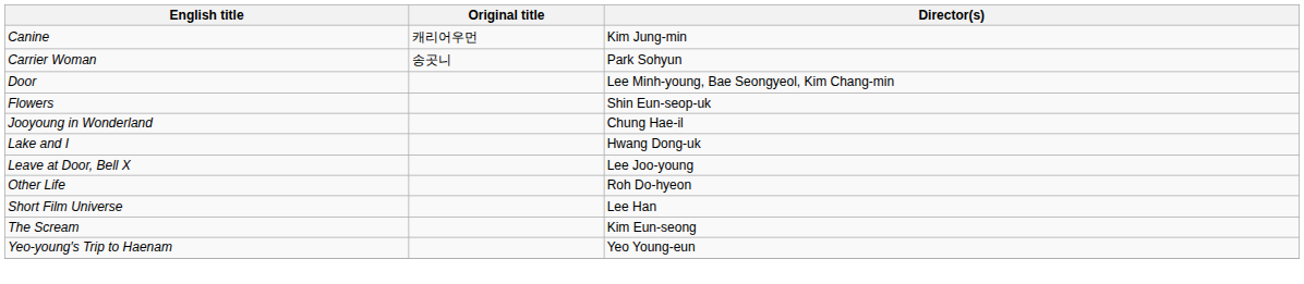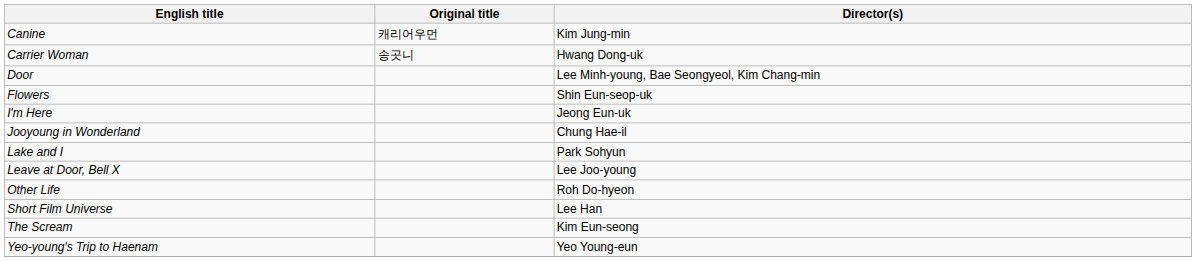Carrier Woman | Director(s): Park Sohyun -> Hwang Dong-uk
+ row: I′m Here | Jeong Eun-uk
Lake and I | Director(s): Hwang Dong-uk -> Park Sohyun
